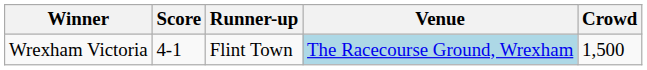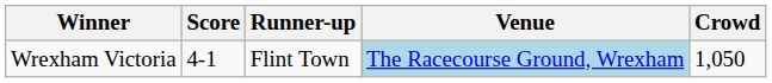Wrexham Victoria | Crowd: 1,500 -> 1,050
